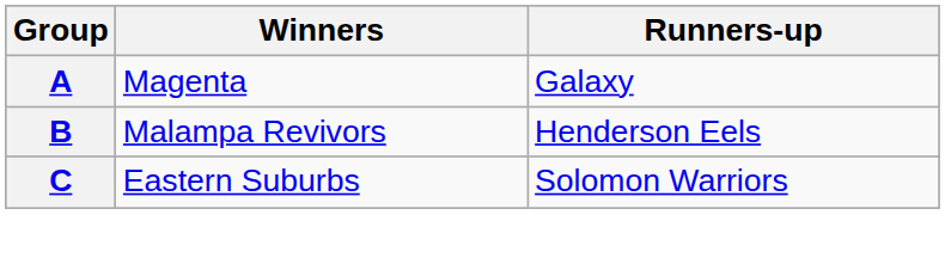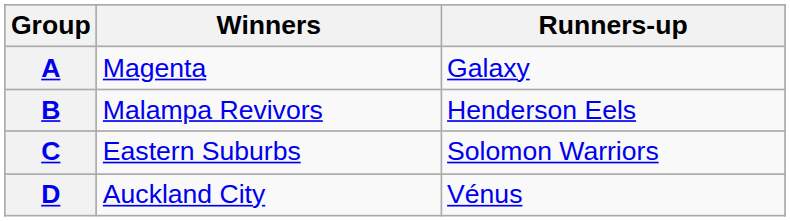+ row: D | Auckland City | Vénus
